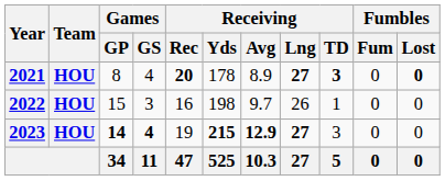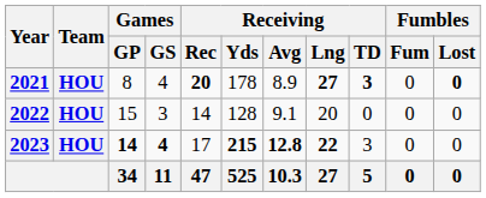2022 | Receiving / Rec: 16 -> 14
2022 | Receiving / Yds: 198 -> 128
2022 | Receiving / Avg: 9.7 -> 9.1
2022 | Receiving / Lng: 26 -> 20
2022 | Receiving / TD: 1 -> 0
2023 | Receiving / Rec: 19 -> 17
2023 | Receiving / Avg: 12.9 -> 12.8
2023 | Receiving / Lng: 27 -> 22
